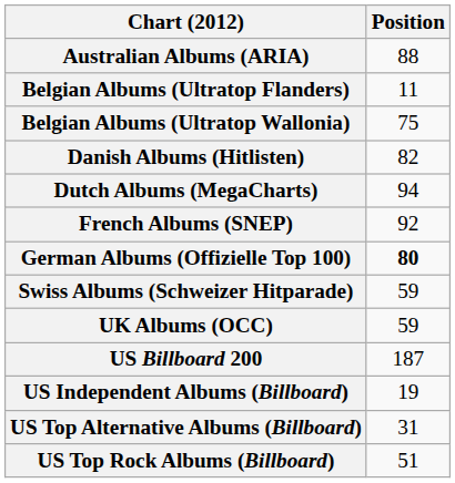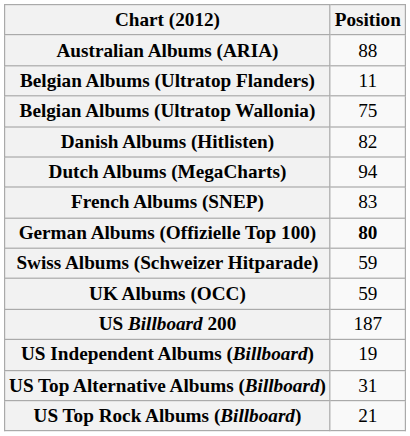French Albums (SNEP) | Position: 92 -> 83
US Top Rock Albums (Billboard) | Position: 51 -> 21
